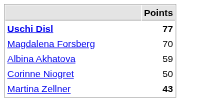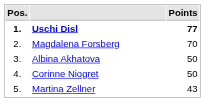+ column: Pos. | 1. | 2. | 3. | 4. | 5.
Albina Akhatova | Points: 59 -> 50
Martina Zellner | Points: bold -> normal
